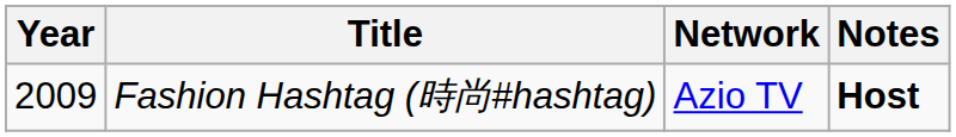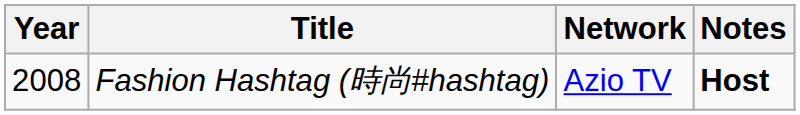Fashion Hashtag (時尚#hashtag) | Year: 2009 -> 2008
